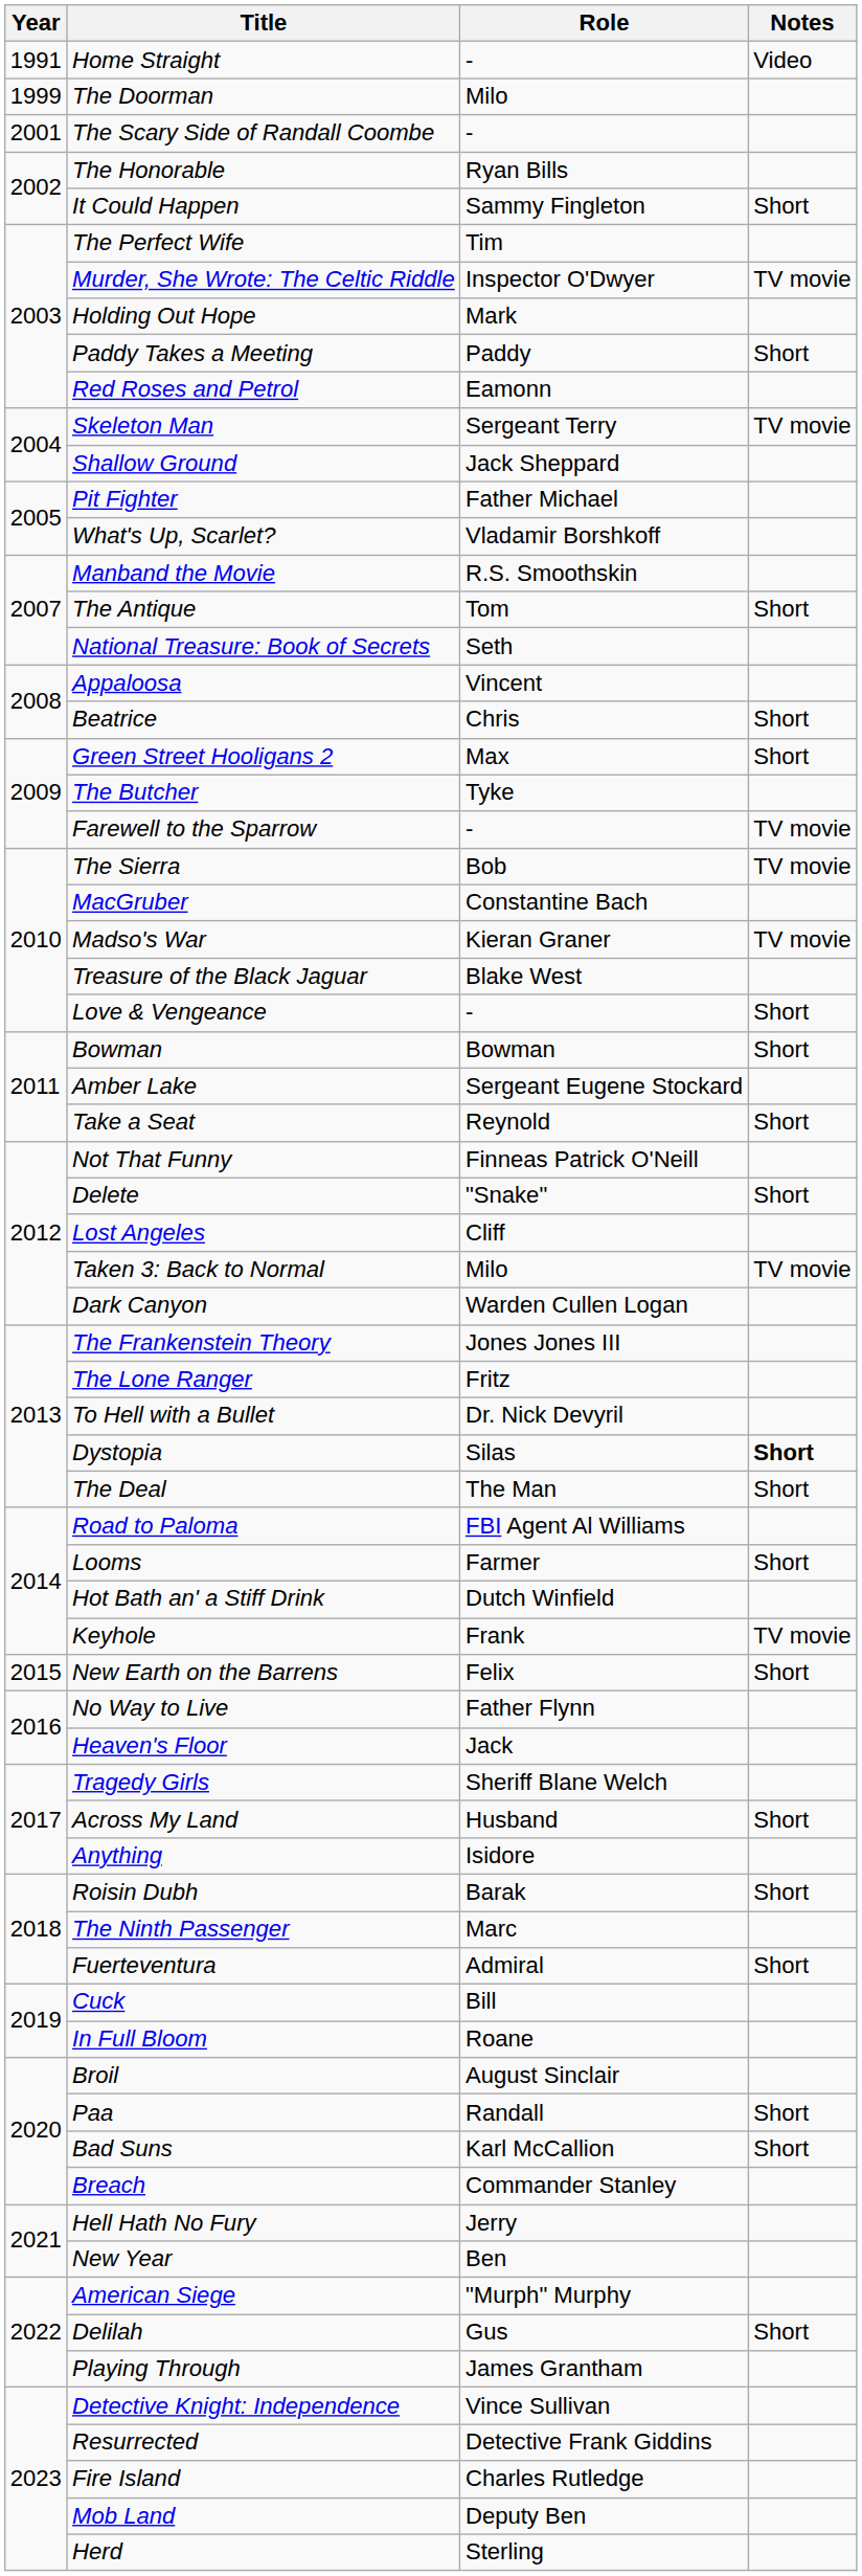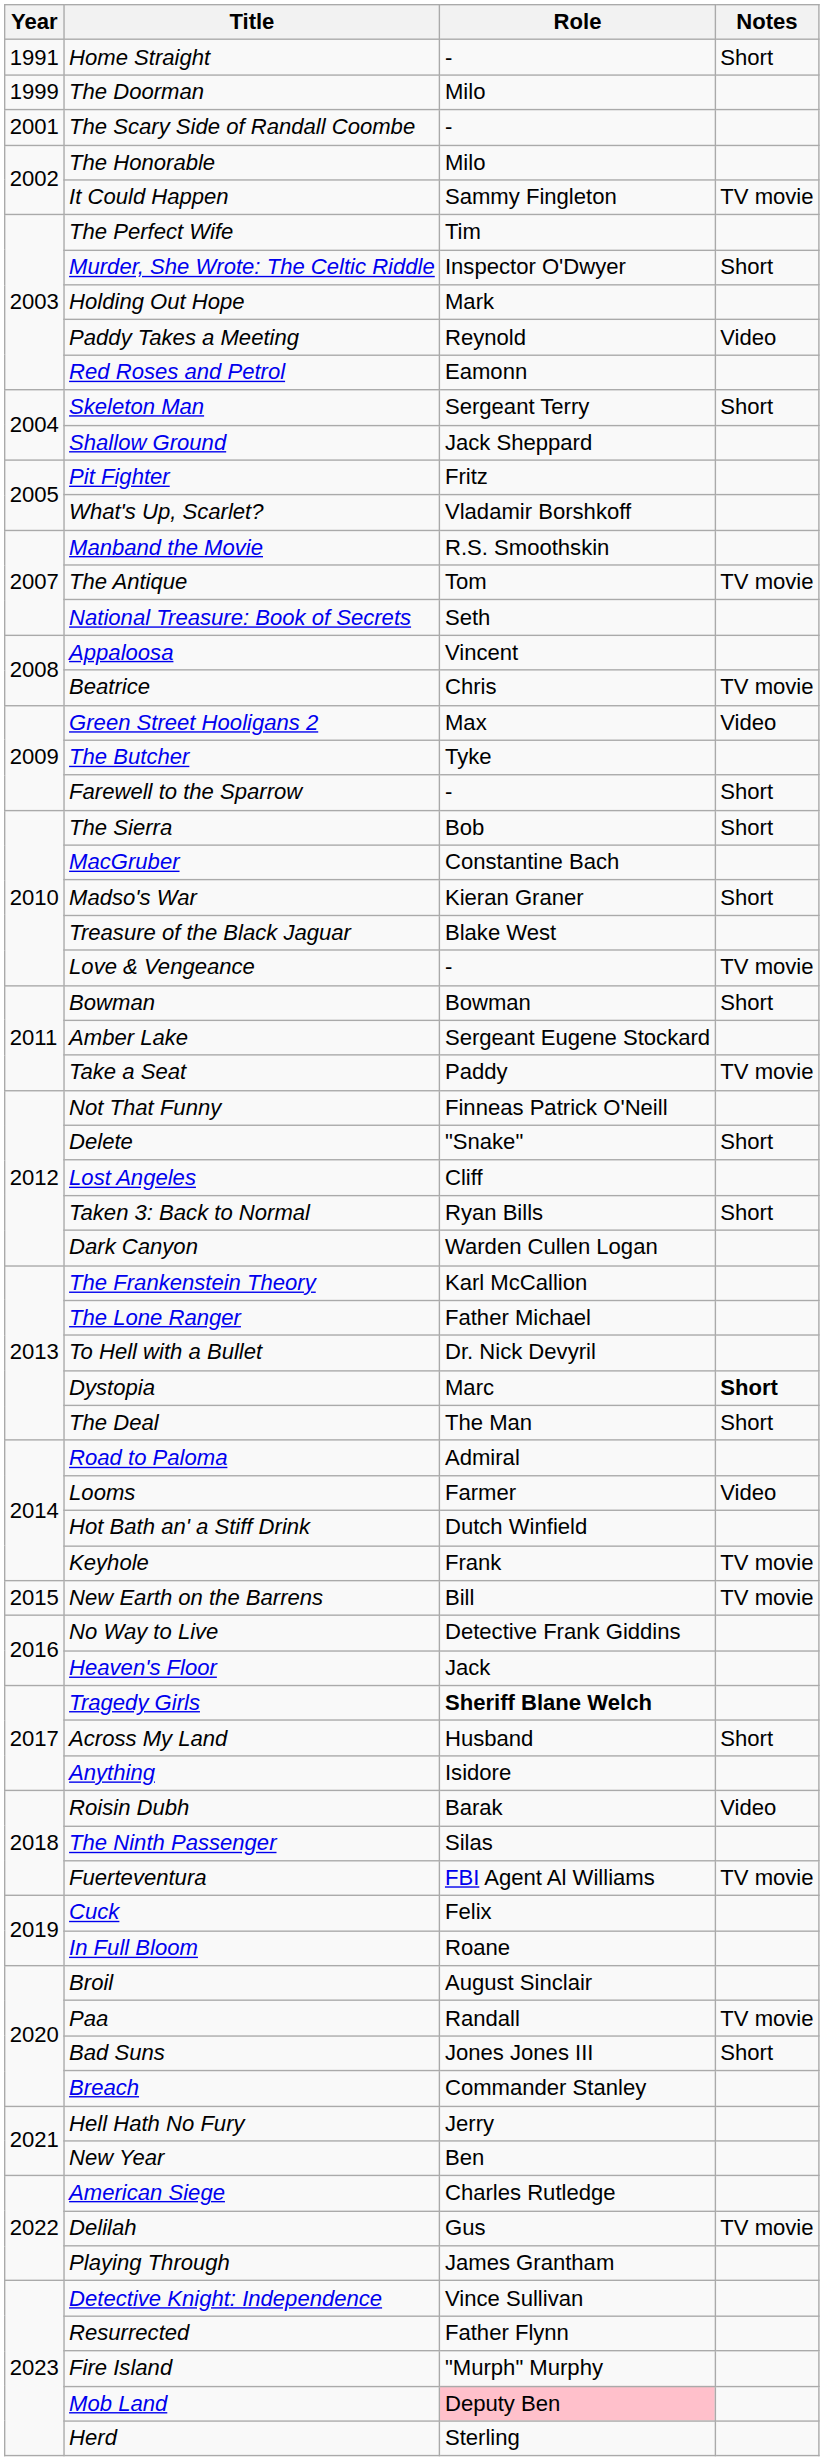Home Straight | Notes: Video -> Short
The Honorable | Role: Ryan Bills -> Milo
It Could Happen | Notes: Short -> TV movie
Murder, She Wrote: The Celtic Riddle | Notes: TV movie -> Short
Paddy Takes a Meeting | Role: Paddy -> Reynold
Paddy Takes a Meeting | Notes: Short -> Video
Skeleton Man | Notes: TV movie -> Short
Pit Fighter | Role: Father Michael -> Fritz
The Antique | Notes: Short -> TV movie
Beatrice | Notes: Short -> TV movie
Green Street Hooligans 2 | Notes: Short -> Video
Farewell to the Sparrow | Notes: TV movie -> Short
The Sierra | Notes: TV movie -> Short
Madso's War | Notes: TV movie -> Short
Love & Vengeance | Notes: Short -> TV movie
Take a Seat | Role: Reynold -> Paddy
Take a Seat | Notes: Short -> TV movie
Taken 3: Back to Normal | Role: Milo -> Ryan Bills
Taken 3: Back to Normal | Notes: TV movie -> Short
The Frankenstein Theory | Role: Jones Jones III -> Karl McCallion
The Lone Ranger | Role: Fritz -> Father Michael
Dystopia | Role: Silas -> Marc
Road to Paloma | Role: FBI Agent Al Williams -> Admiral
Looms | Notes: Short -> Video
New Earth on the Barrens | Role: Felix -> Bill
New Earth on the Barrens | Notes: Short -> TV movie
No Way to Live | Role: Father Flynn -> Detective Frank Giddins
Tragedy Girls | Role: normal -> bold
Roisin Dubh | Notes: Short -> Video
The Ninth Passenger | Role: Marc -> Silas
Fuerteventura | Role: Admiral -> FBI Agent Al Williams
Fuerteventura | Notes: Short -> TV movie
Cuck | Role: Bill -> Felix
Paa | Notes: Short -> TV movie
Bad Suns | Role: Karl McCallion -> Jones Jones III
American Siege | Role: "Murph" Murphy -> Charles Rutledge
Delilah | Notes: Short -> TV movie
Resurrected | Role: Detective Frank Giddins -> Father Flynn
Fire Island | Role: Charles Rutledge -> "Murph" Murphy
Mob Land | Role: no background -> pink background
